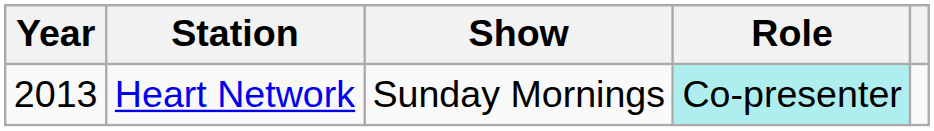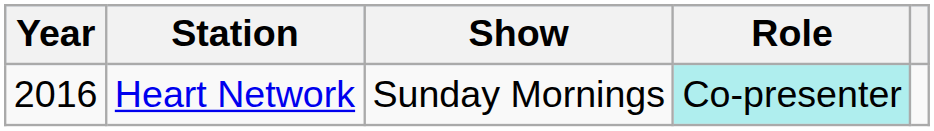Heart Network | Year: 2013 -> 2016
